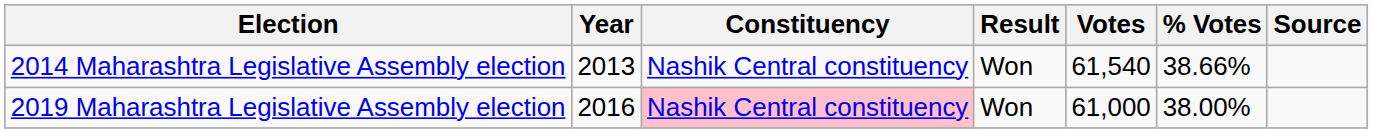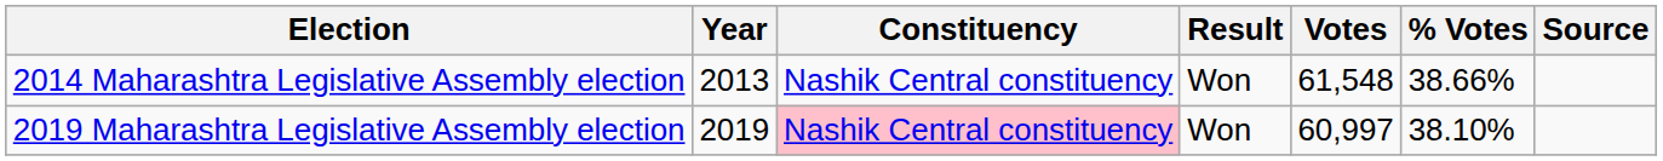2014 Maharashtra Legislative Assembly election | Votes: 61,540 -> 61,548
2019 Maharashtra Legislative Assembly election | Year: 2016 -> 2019
2019 Maharashtra Legislative Assembly election | Votes: 61,000 -> 60,997
2019 Maharashtra Legislative Assembly election | % Votes: 38.00% -> 38.10%
